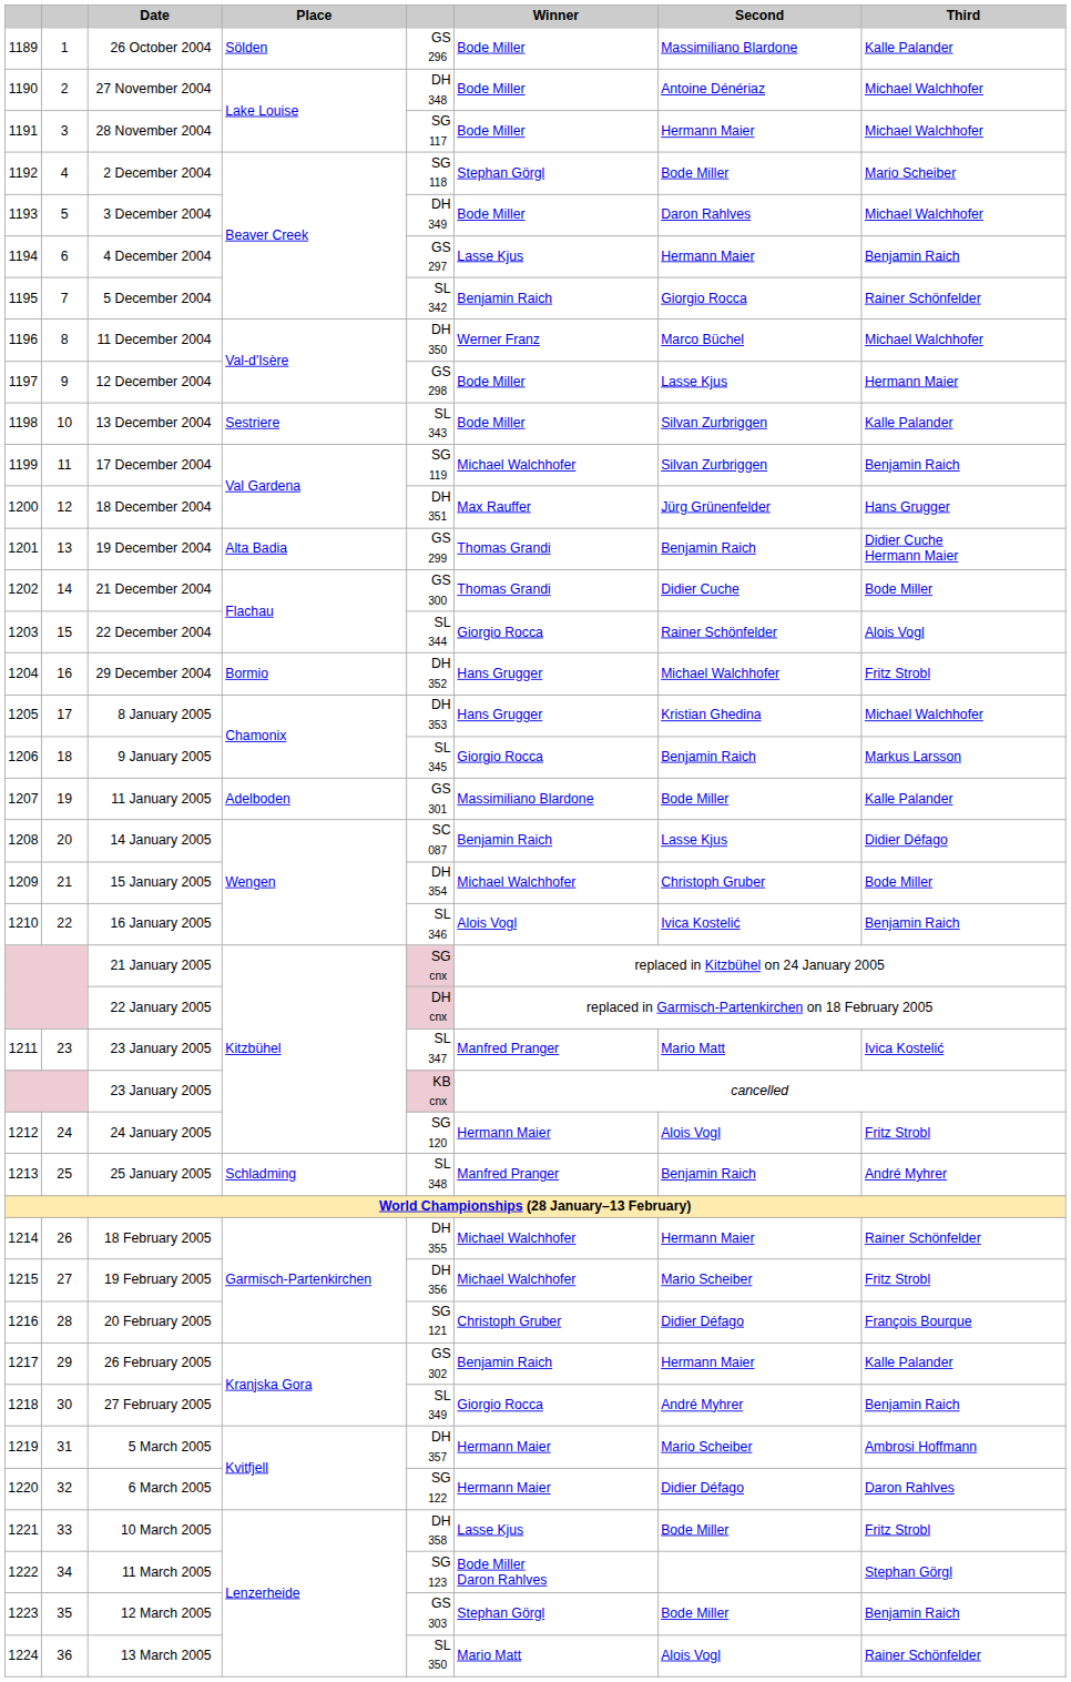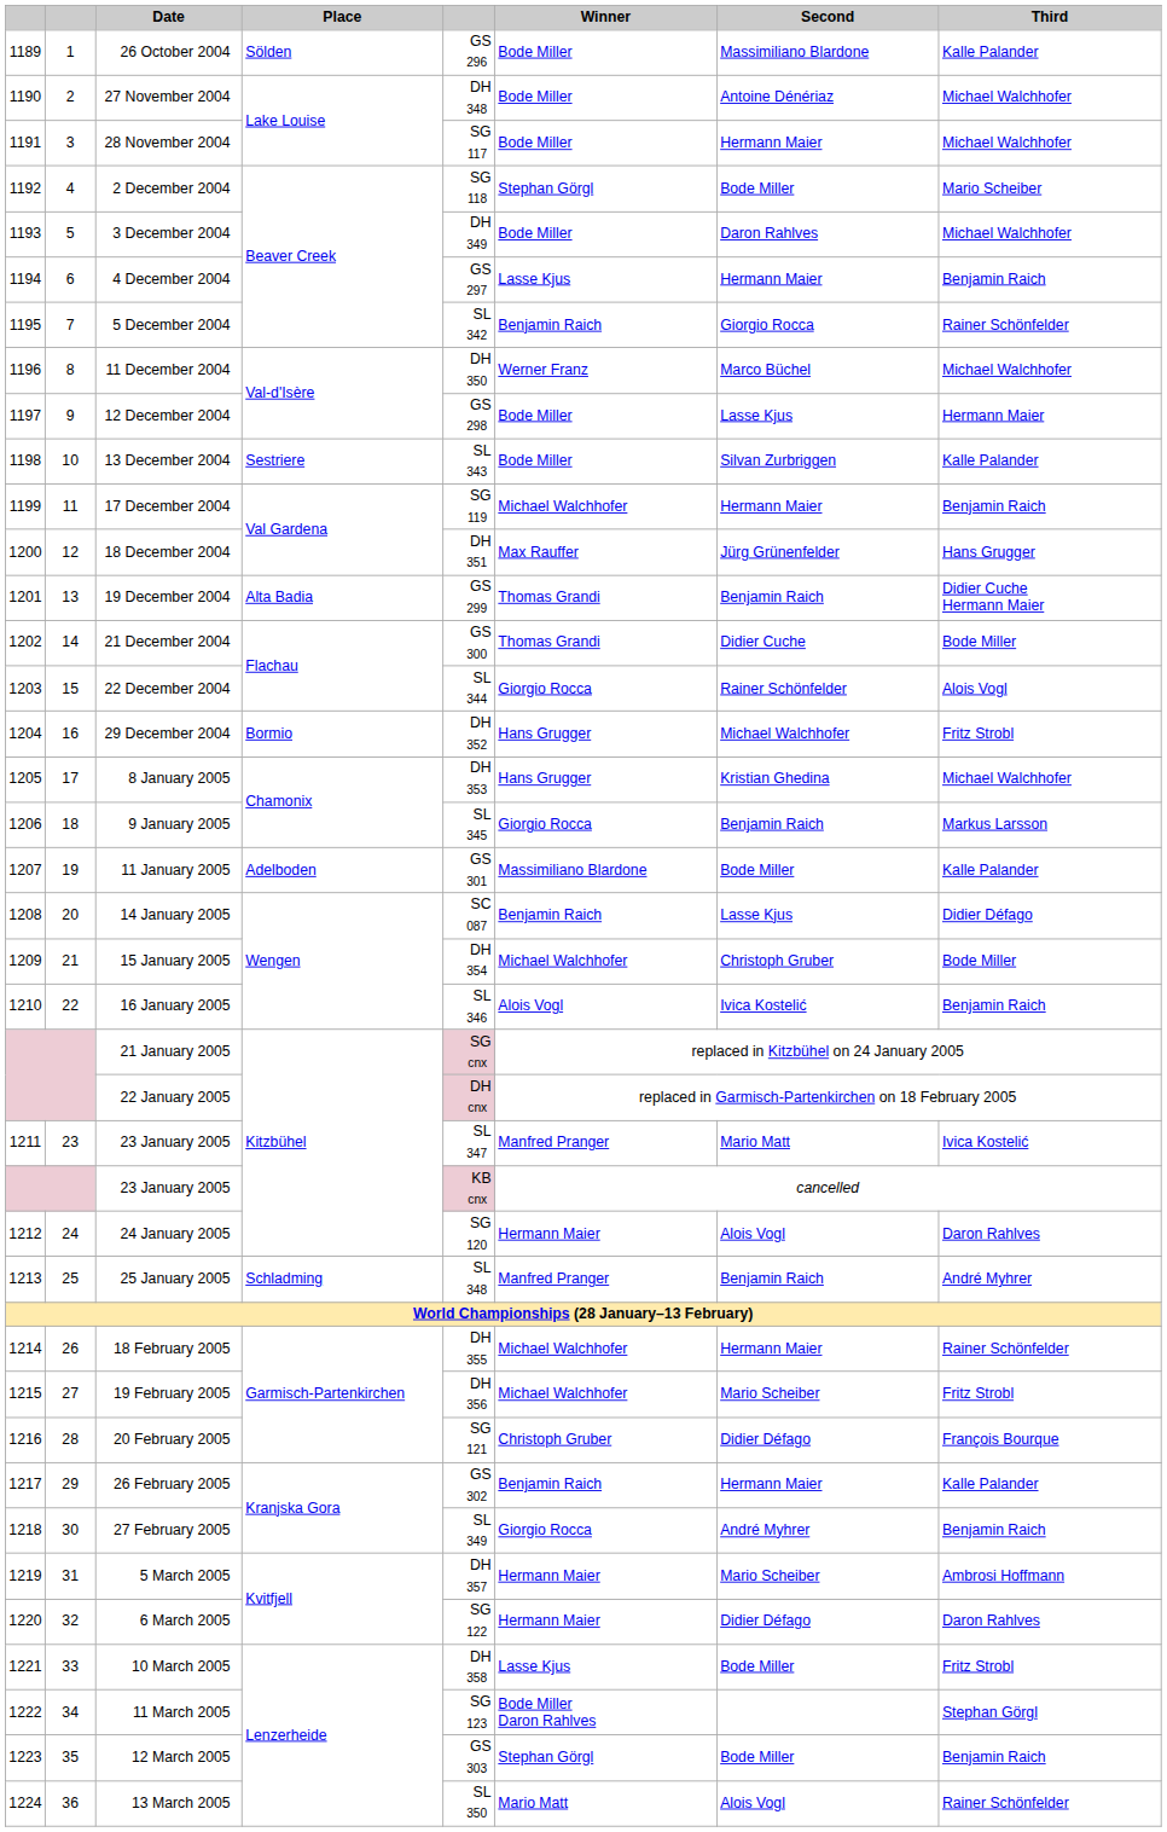17 December 2004 | Second: Silvan Zurbriggen -> Hermann Maier
24 January 2005 | Third: Fritz Strobl -> Daron Rahlves
